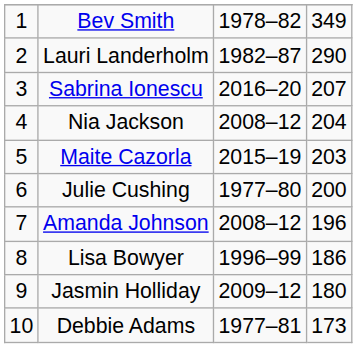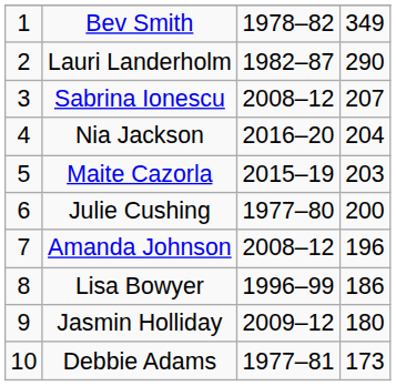Sabrina Ionescu | column 3: 2016–20 -> 2008–12
Nia Jackson | column 3: 2008–12 -> 2016–20
